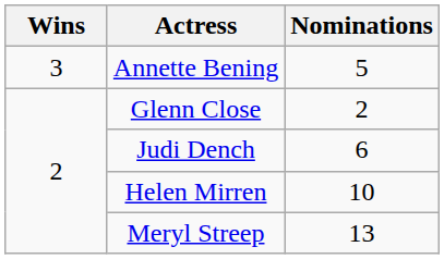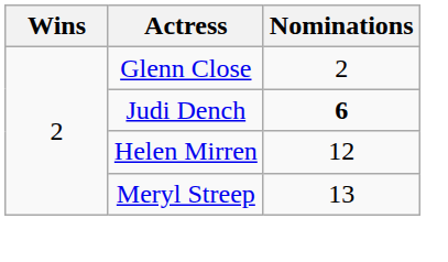- row: 3 | Annette Bening | 5
Judi Dench | Nominations: normal -> bold
Helen Mirren | Nominations: 10 -> 12
